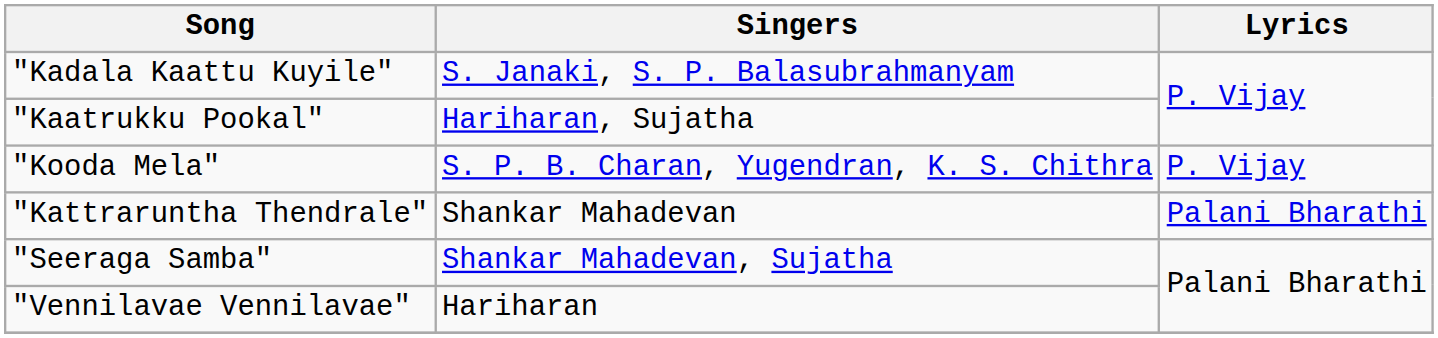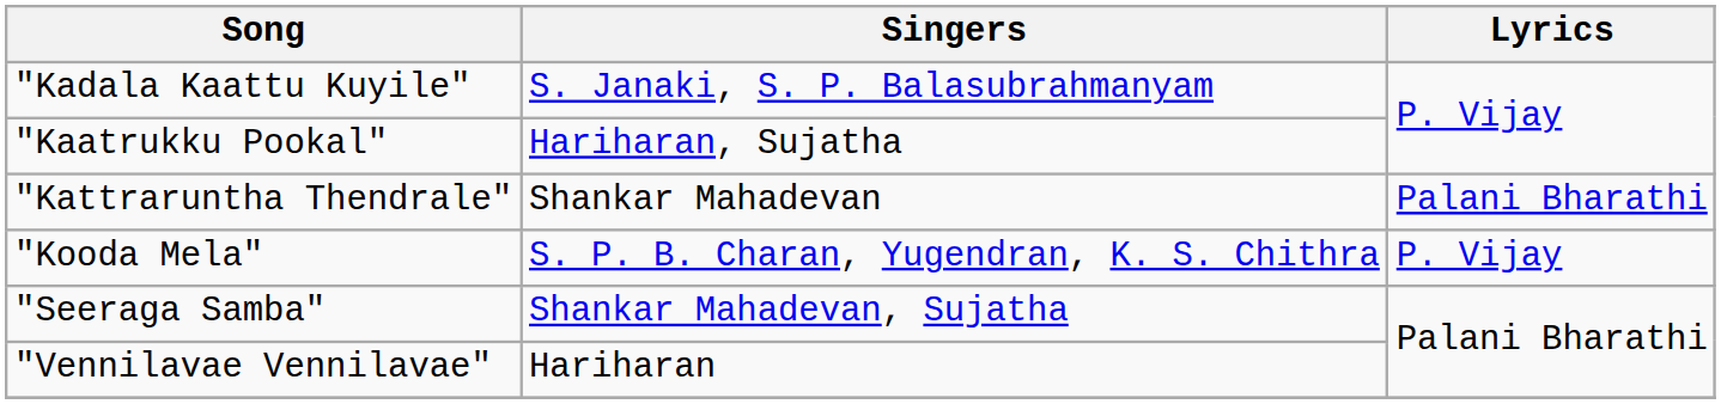rows swapped: "Kattraruntha Thendrale" <-> "Kooda Mela"
